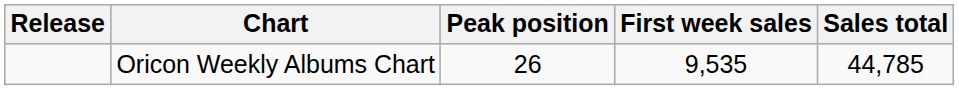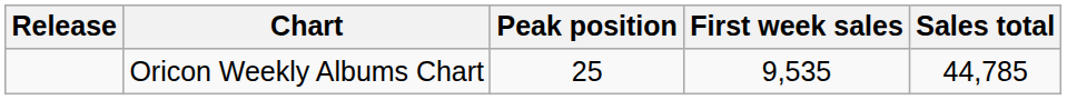Oricon Weekly Albums Chart | Peak position: 26 -> 25
